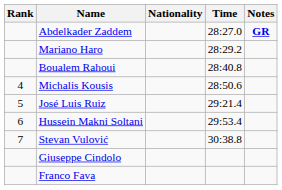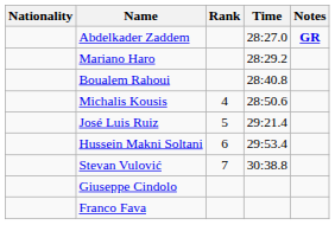columns swapped: Rank <-> Nationality
